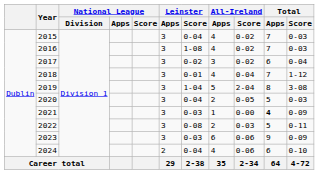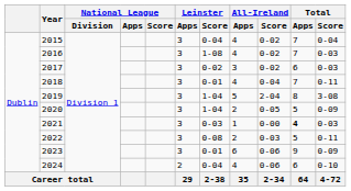2015 | Total / Score: 0-03 -> 0-04
2017 | Total / Score: 0-04 -> 0-03
2018 | Total / Score: 1-12 -> 0-11
2020 | Leinster / Score: 0-04 -> 1-04
2020 | Total / Score: 0-03 -> 0-09
2021 | Total / Score: 0-09 -> 0-03
2023 | Leinster / Score: 0-03 -> 0-01
